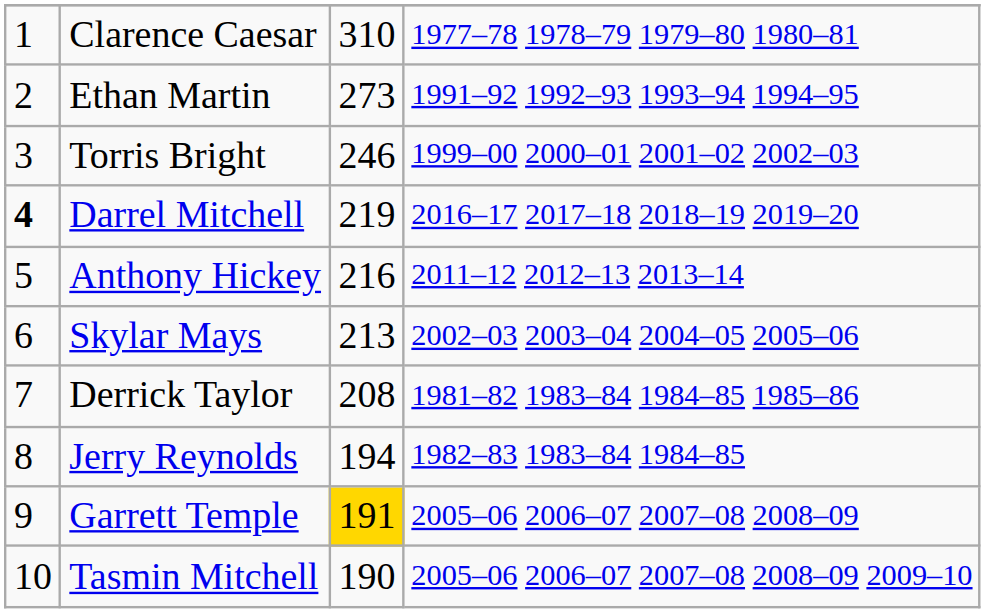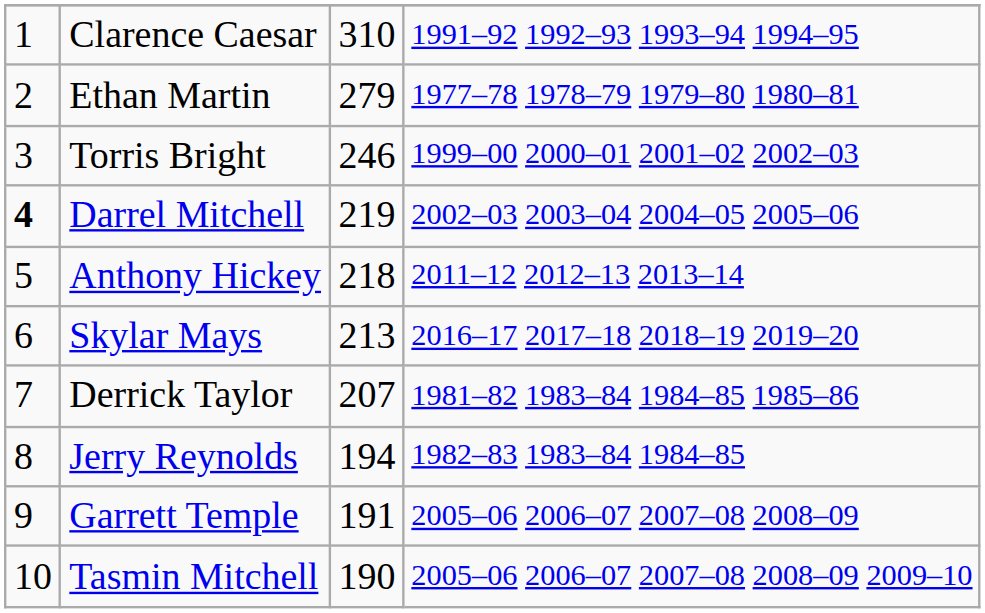Clarence Caesar | column 4: 1977–78 1978–79 1979–80 1980–81 -> 1991–92 1992–93 1993–94 1994–95
Ethan Martin | column 3: 273 -> 279
Ethan Martin | column 4: 1991–92 1992–93 1993–94 1994–95 -> 1977–78 1978–79 1979–80 1980–81
Darrel Mitchell | column 4: 2016–17 2017–18 2018–19 2019–20 -> 2002–03 2003–04 2004–05 2005–06
Anthony Hickey | column 3: 216 -> 218
Skylar Mays | column 4: 2002–03 2003–04 2004–05 2005–06 -> 2016–17 2017–18 2018–19 2019–20
Derrick Taylor | column 3: 208 -> 207
Garrett Temple | column 3: gold background -> no background
